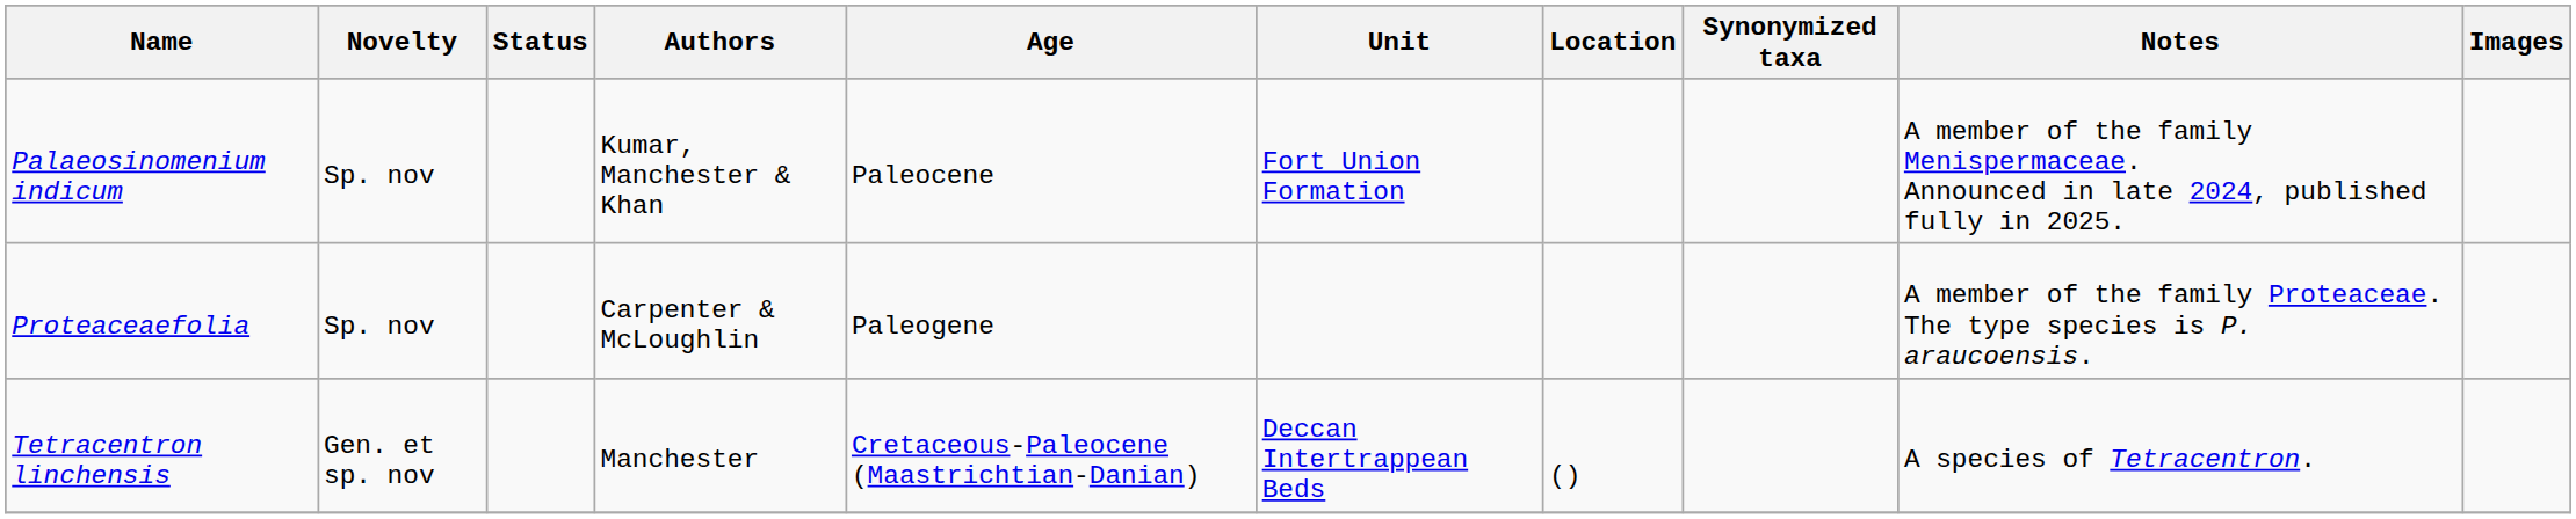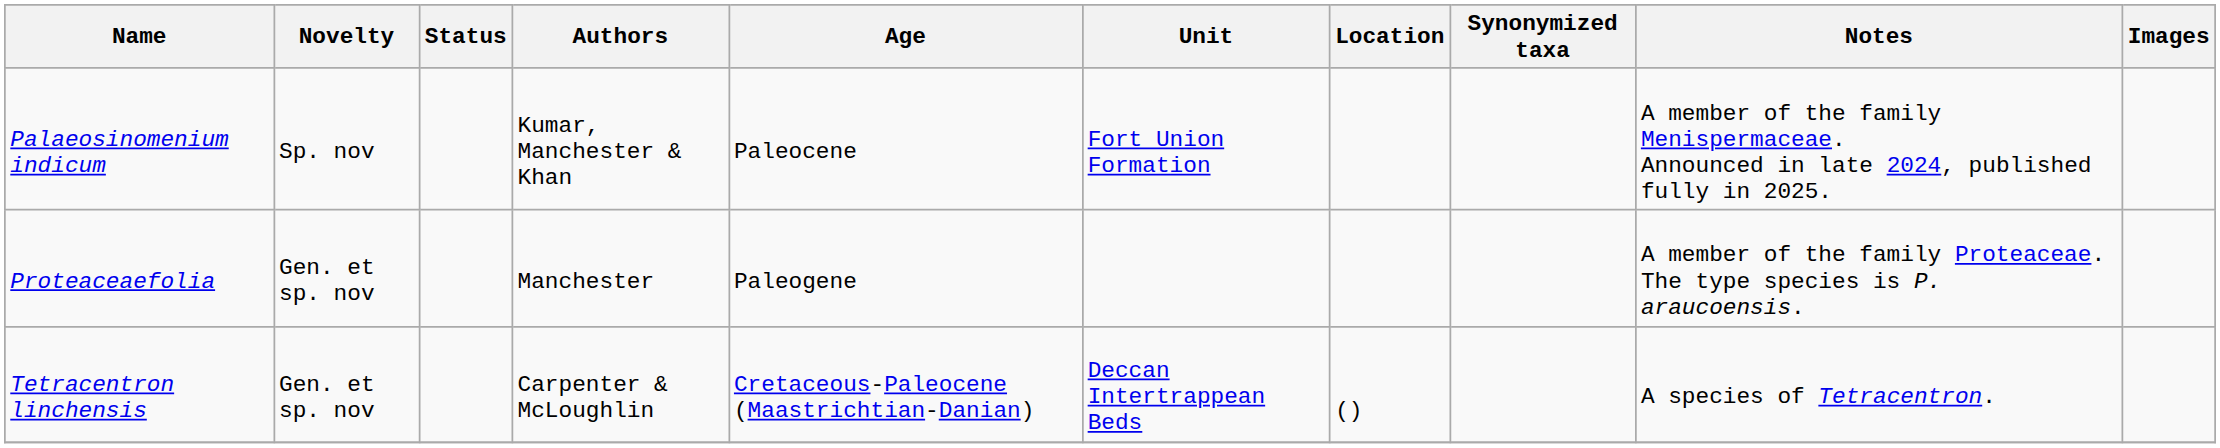Proteaceaefolia | Novelty: Sp. nov -> Gen. et sp. nov
Proteaceaefolia | Authors: Carpenter & McLoughlin -> Manchester
Tetracentron linchensis | Authors: Manchester -> Carpenter & McLoughlin
